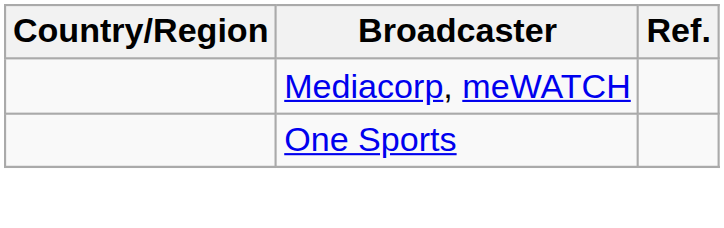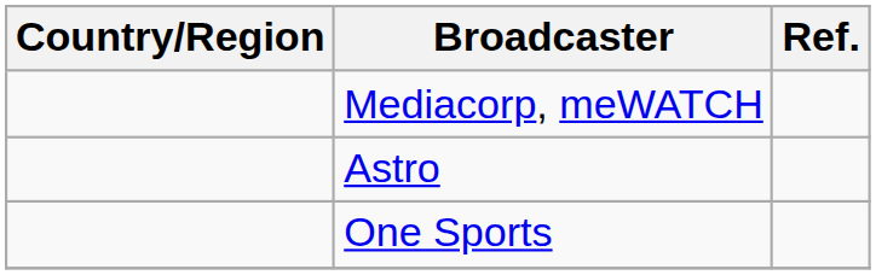+ row: Astro
